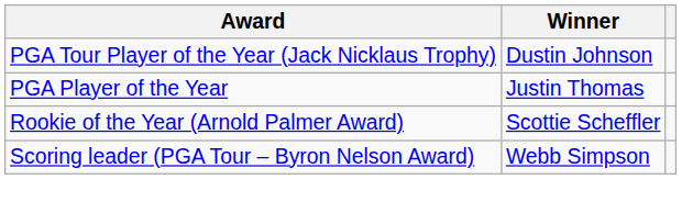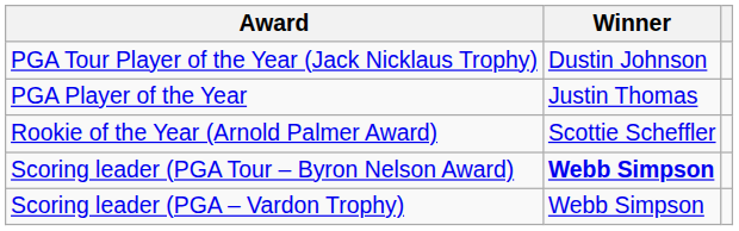Scoring leader (PGA Tour – Byron Nelson Award) | Winner: normal -> bold
+ row: Scoring leader (PGA – Vardon Trophy) | Webb Simpson
